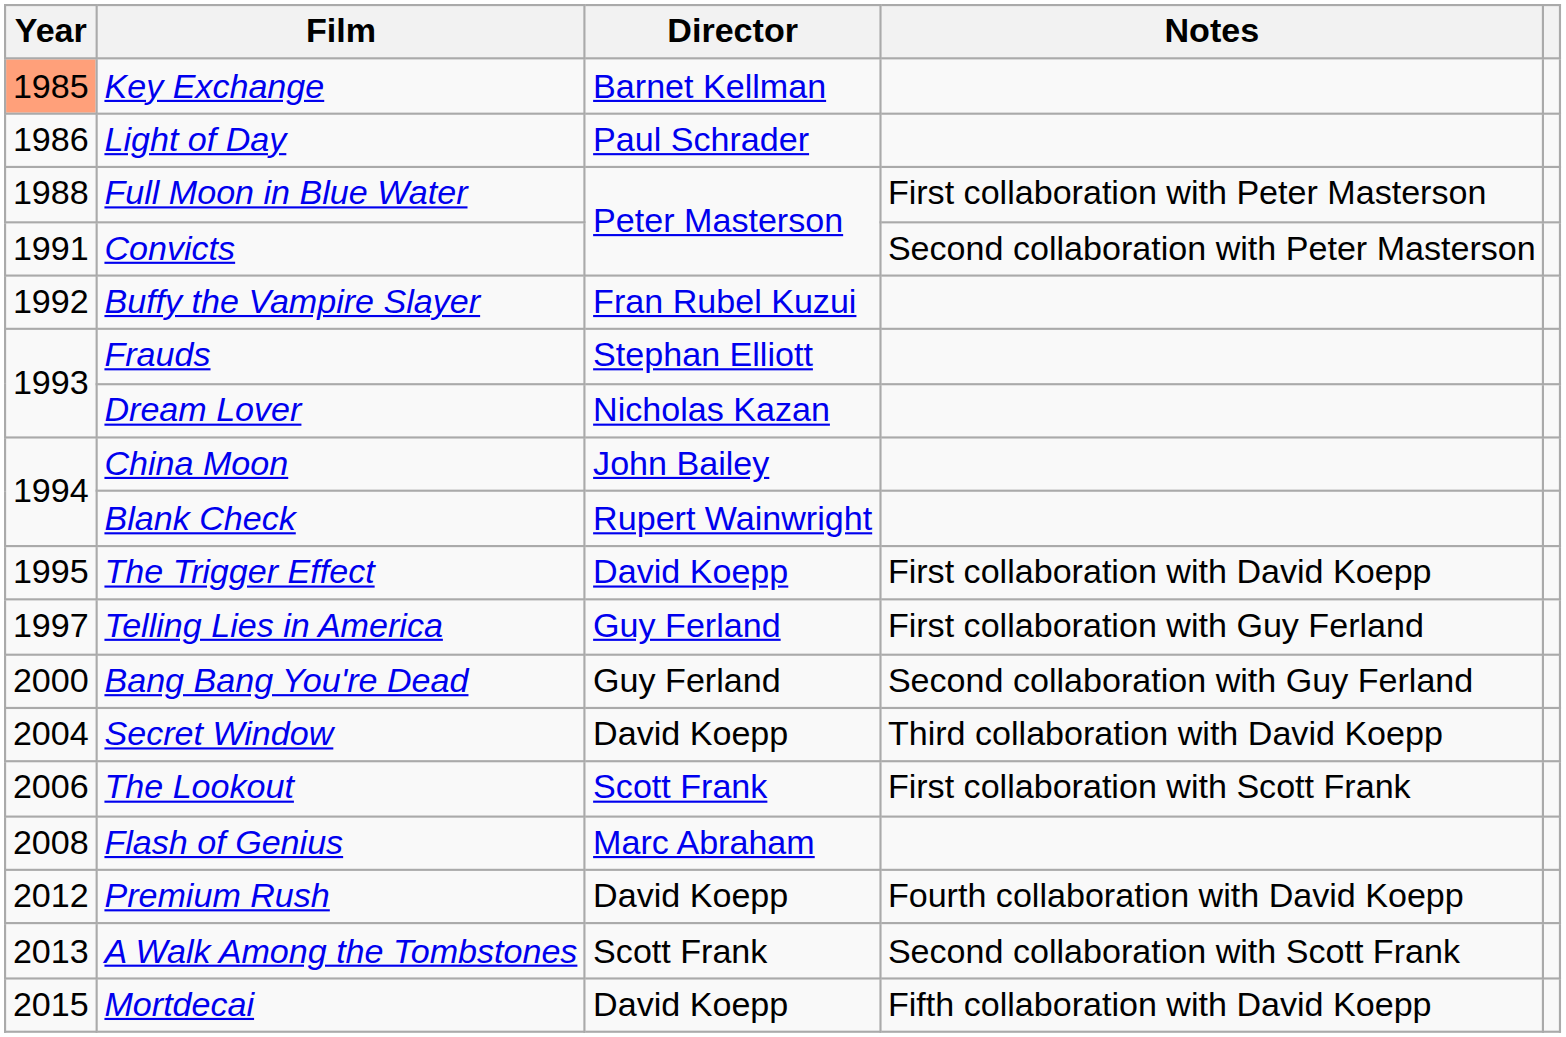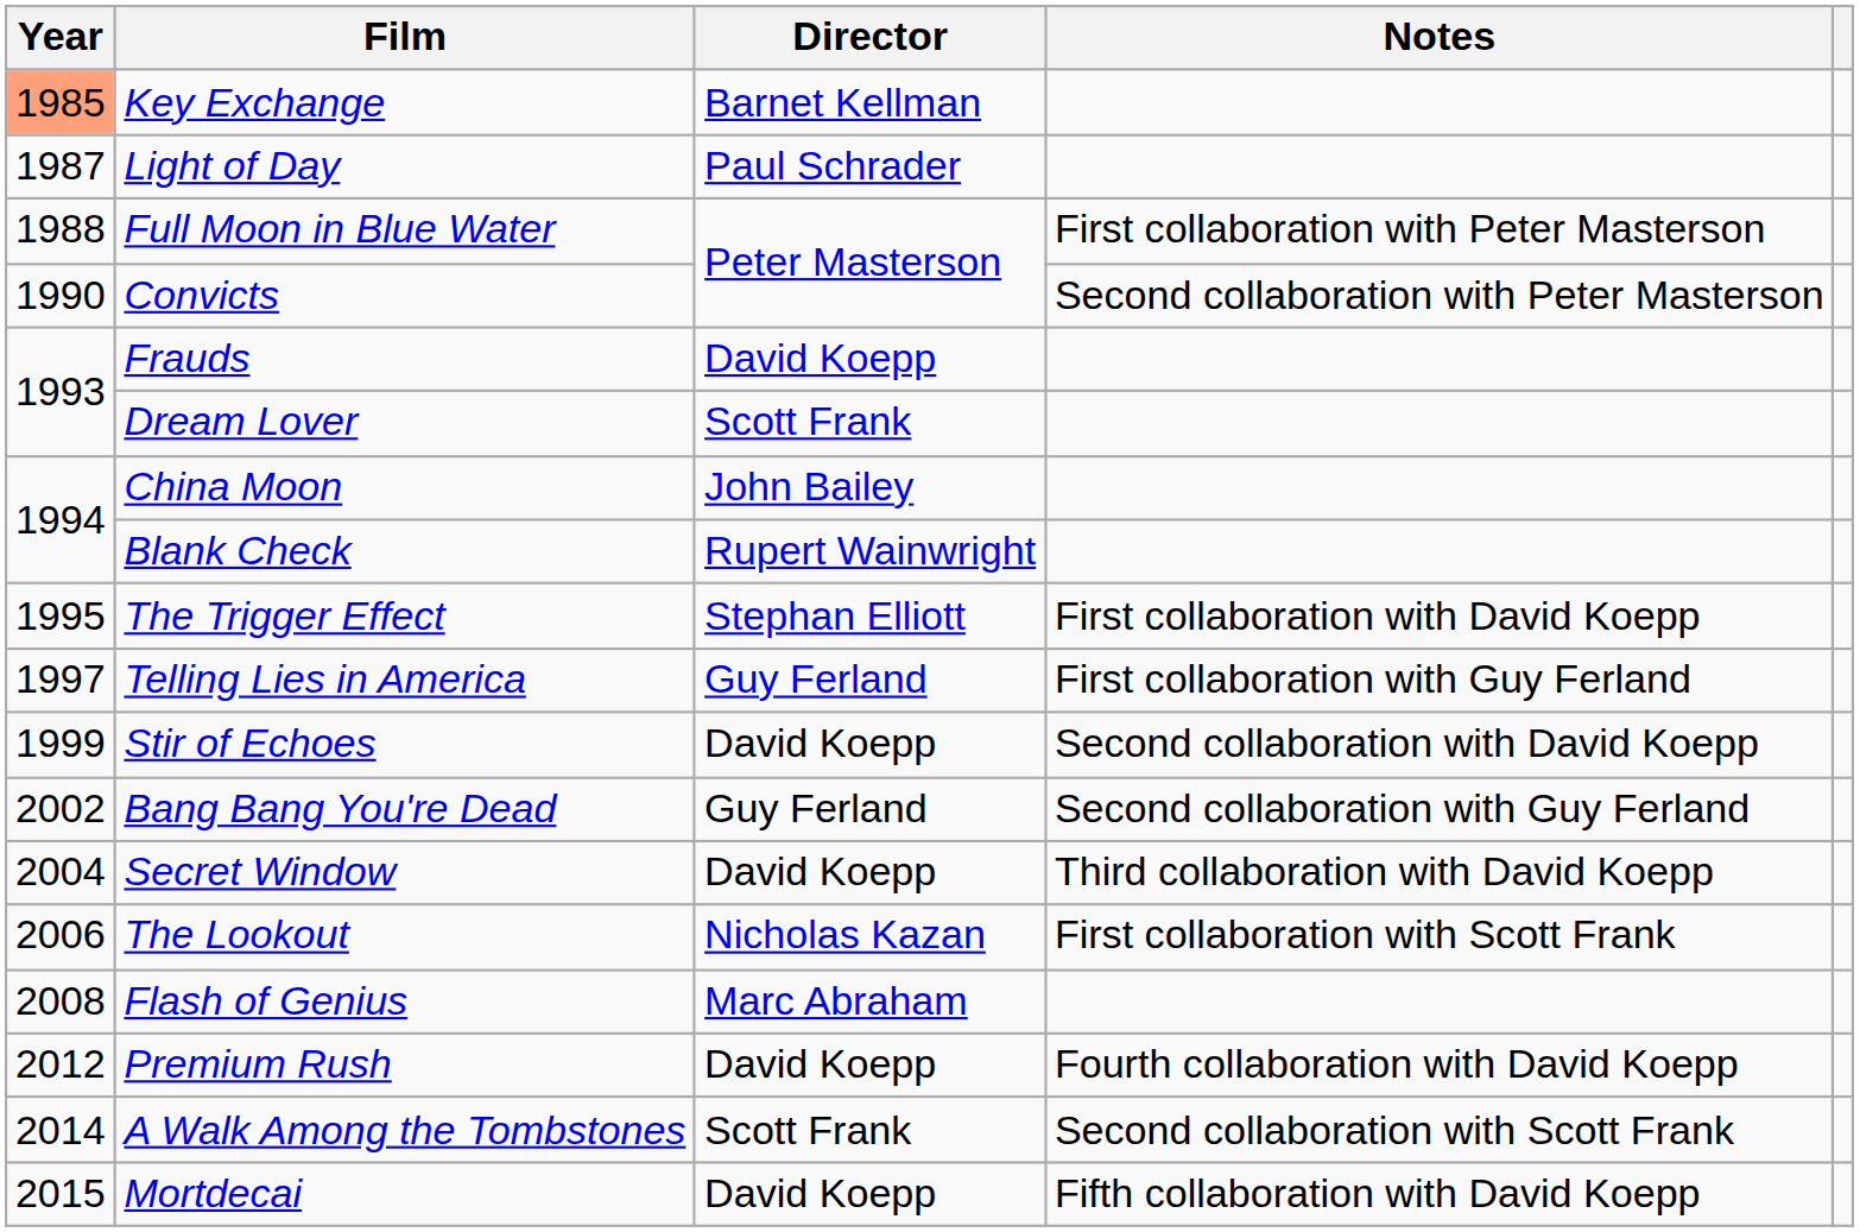Light of Day | Year: 1986 -> 1987
Convicts | Year: 1991 -> 1990
- row: 1992 | Buffy the Vampire Slayer | Fran Rubel Kuzui
Frauds | Director: Stephan Elliott -> David Koepp
Dream Lover | Director: Nicholas Kazan -> Scott Frank
The Trigger Effect | Director: David Koepp -> Stephan Elliott
+ row: 1999 | Stir of Echoes | David Koepp | Second collaboration with David Koepp
Bang Bang You're Dead | Year: 2000 -> 2002
The Lookout | Director: Scott Frank -> Nicholas Kazan
A Walk Among the Tombstones | Year: 2013 -> 2014
